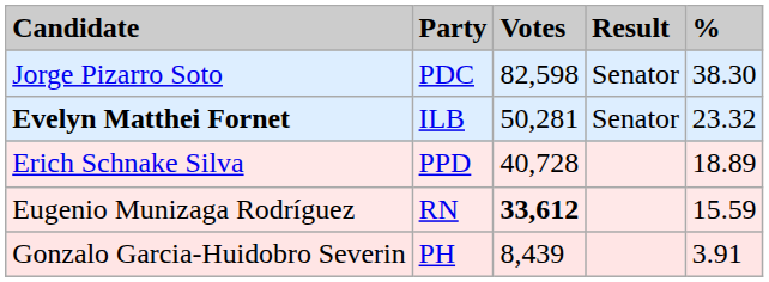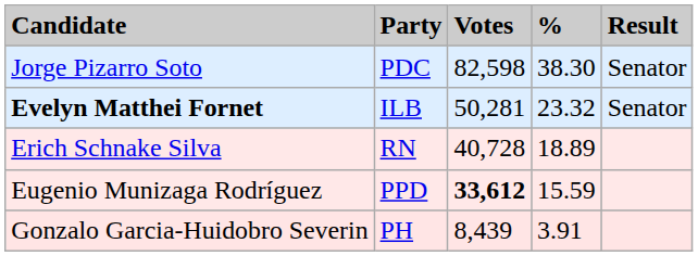columns swapped: % <-> Result
Erich Schnake Silva | Party: PPD -> RN
Eugenio Munizaga Rodríguez | Party: RN -> PPD
